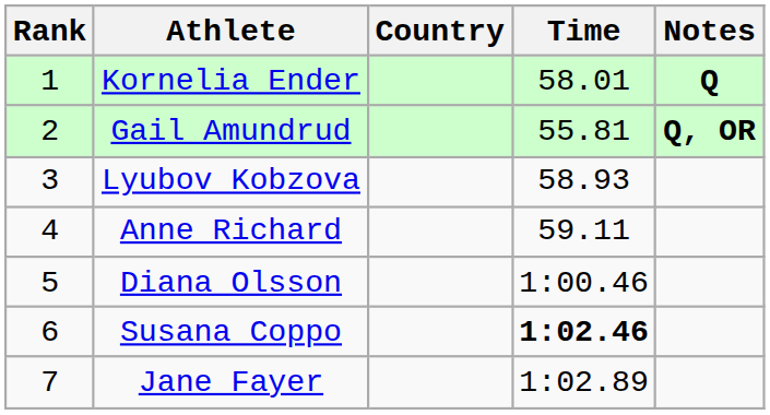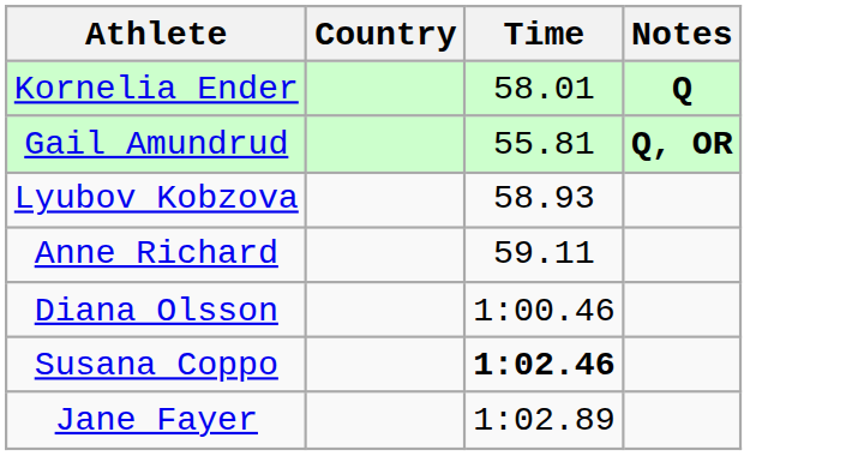- column: Rank | 1 | 2 | 3 | 4 | 5 | 6 | 7
